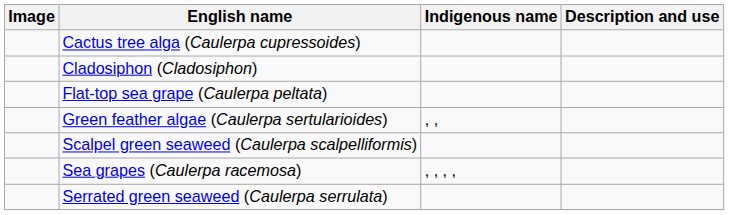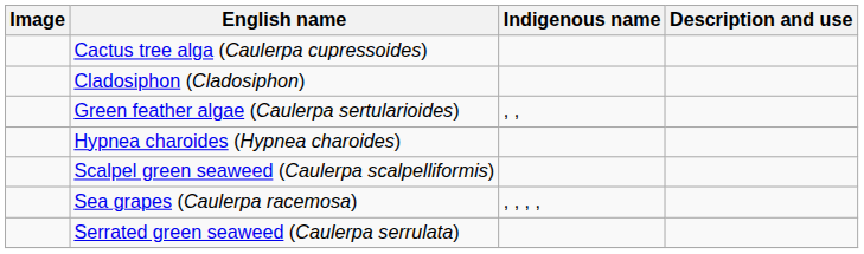- row: Flat-top sea grape (Caulerpa peltata)
+ row: Hypnea charoides (Hypnea charoides)
